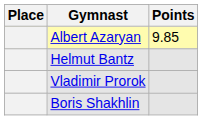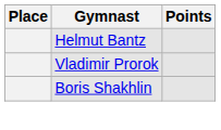- row: Albert Azaryan | 9.85
